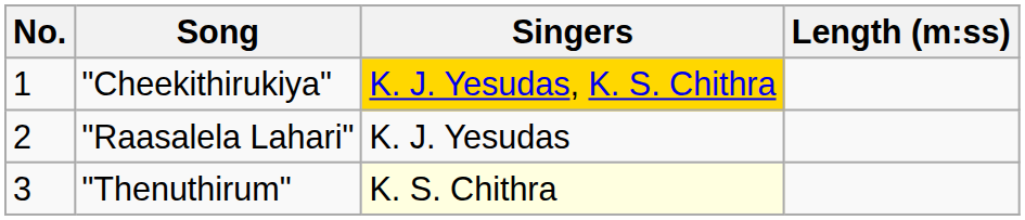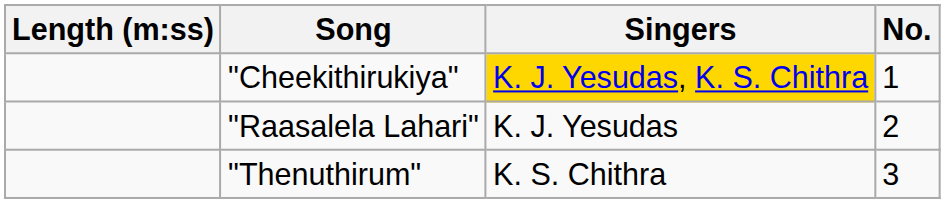columns swapped: No. <-> Length (m:ss)
"Thenuthirum" | Singers: lightyellow background -> no background
